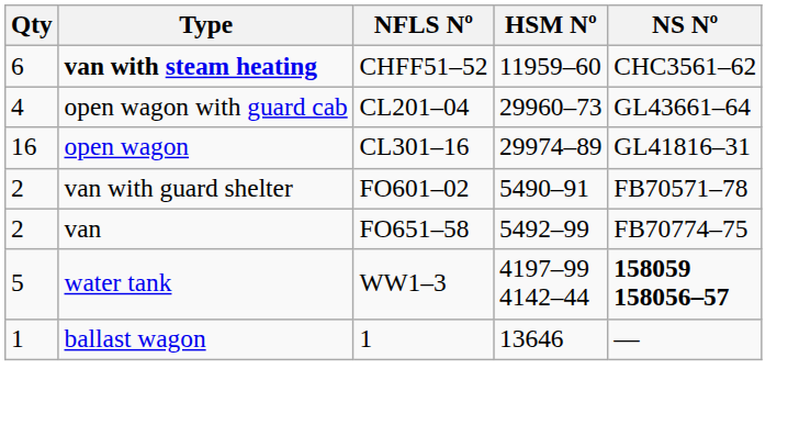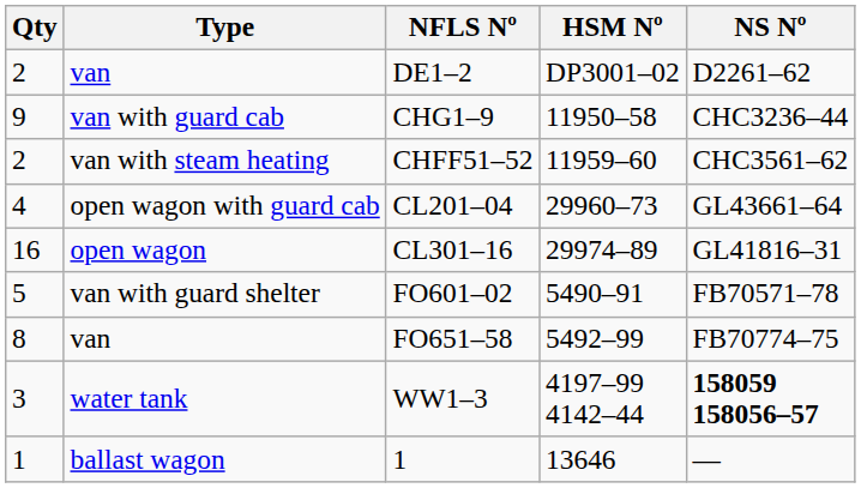+ row: 2 | van | DE1–2 | DP3001–02 | D2261–62
+ row: 9 | van with guard cab | CHG1–9 | 11950–58 | CHC3236–44
CHFF51–52 | Qty: 6 -> 2
CHFF51–52 | Type: bold -> normal
FO601–02 | Qty: 2 -> 5
FO651–58 | Qty: 2 -> 8
WW1–3 | Qty: 5 -> 3
